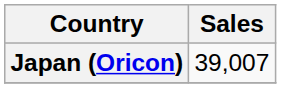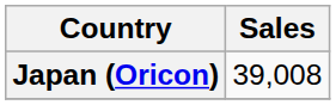Japan (Oricon) | Sales: 39,007 -> 39,008
